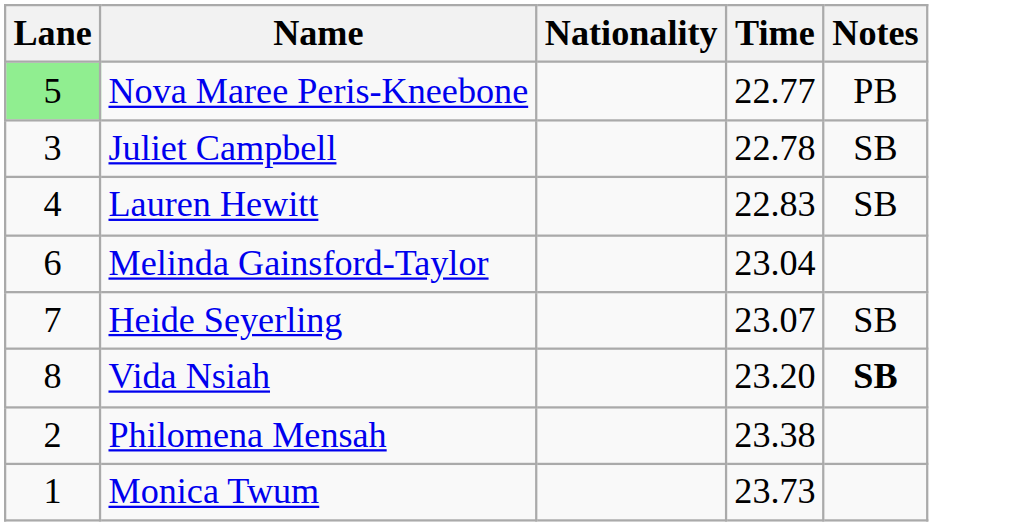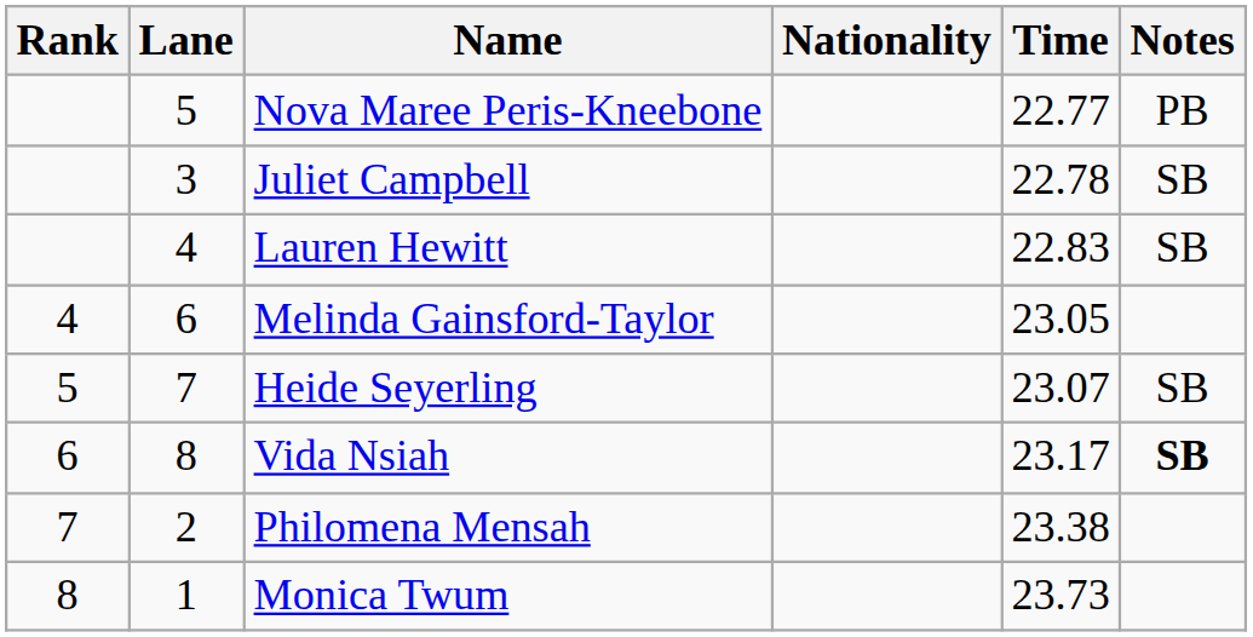+ column: Rank | 4 | 5 | 6 | 7 | 8
Nova Maree Peris-Kneebone | Lane: lightgreen background -> no background
Melinda Gainsford-Taylor | Time: 23.04 -> 23.05
Vida Nsiah | Time: 23.20 -> 23.17
